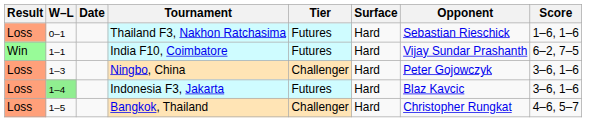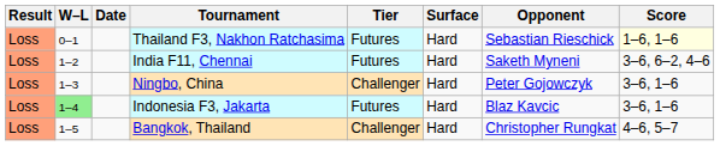Thailand F3, Nakhon Ratchasima | Score: no background -> lightyellow background
- row: Win | 1–1 | India F10, Coimbatore | Futures | Hard | Vijay Sundar Prashanth | 6–2, 7–5
+ row: Loss | 1–2 | India F11, Chennai | Futures | Hard | Saketh Myneni | 3–6, 6–2, 4–6
